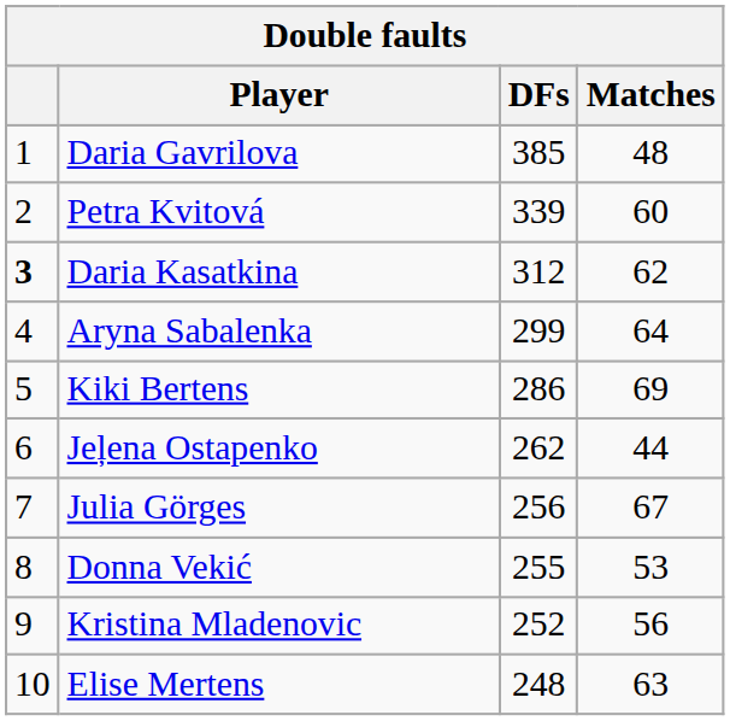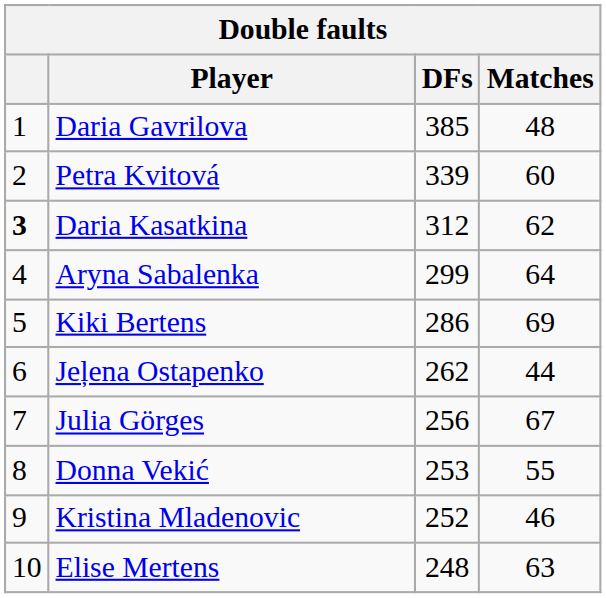Donna Vekić | DFs: 255 -> 253
Donna Vekić | Matches: 53 -> 55
Kristina Mladenovic | Matches: 56 -> 46
